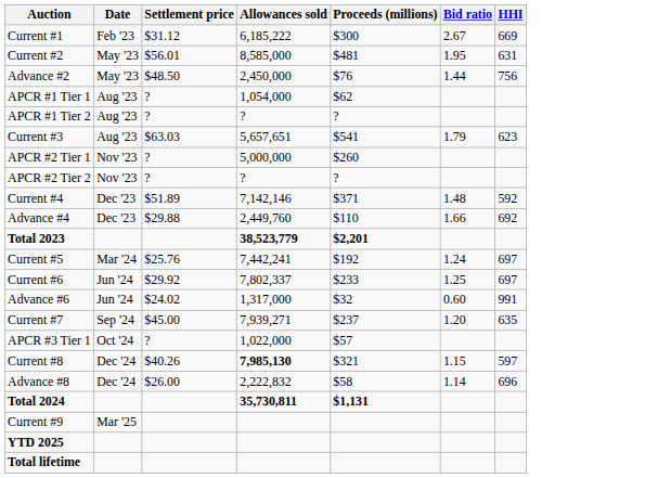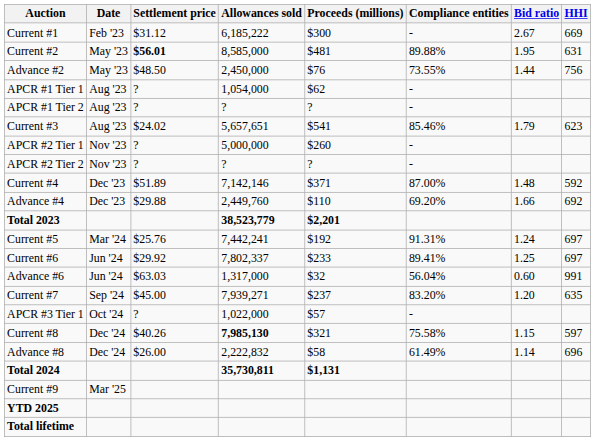+ column: Compliance entities | - | 89.88% | 73.55% | - | - | 85.46% | - | - | 87.00% | 69.20% | 91.31% | 89.41% | 56.04% | 83.20% | - | 75.58% | 61.49%
Current #2 | Settlement price: normal -> bold
Current #3 | Settlement price: $63.03 -> $24.02
Advance #6 | Settlement price: $24.02 -> $63.03
